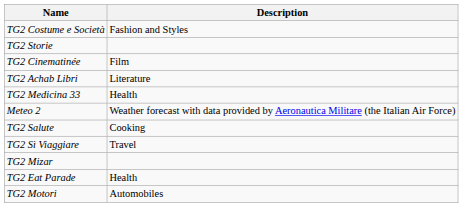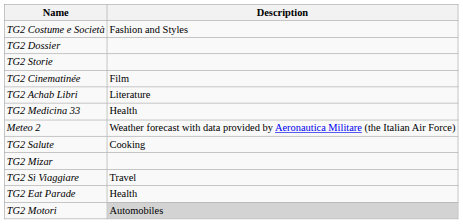+ row: TG2 Dossier
rows swapped: TG2 Mizar <-> TG2 Sì Viaggiare
TG2 Motori | Description: no background -> lightgrey background
